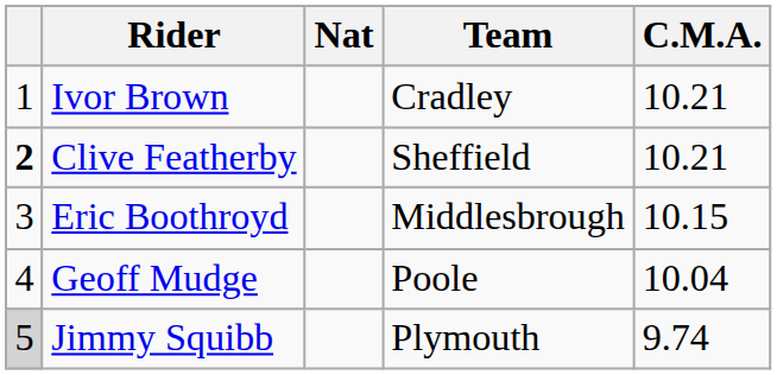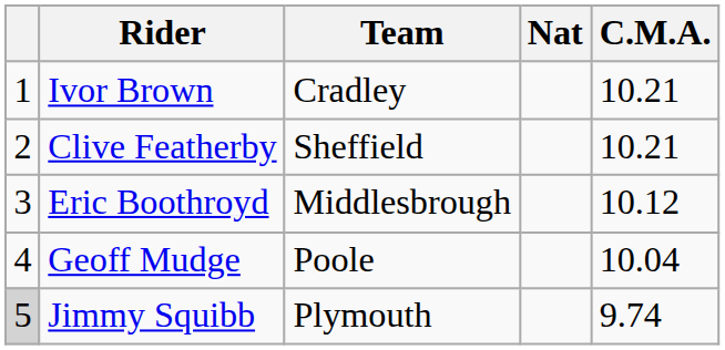columns swapped: Nat <-> Team
Clive Featherby | column 1: bold -> normal
Eric Boothroyd | C.M.A.: 10.15 -> 10.12
